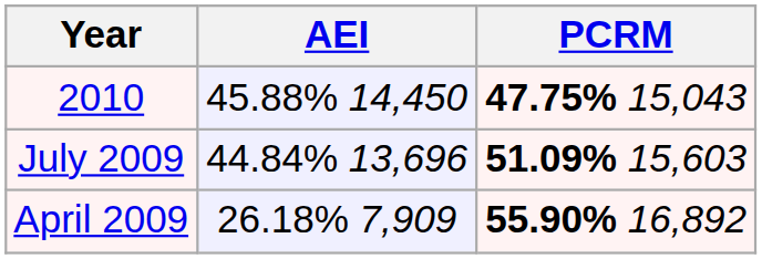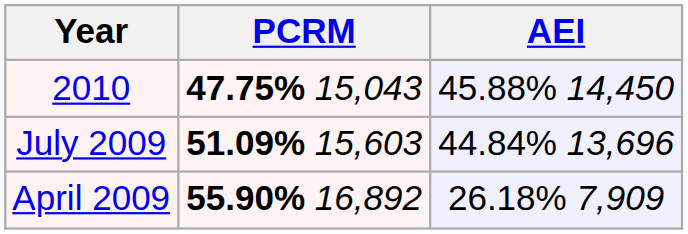columns swapped: AEI <-> PCRM
